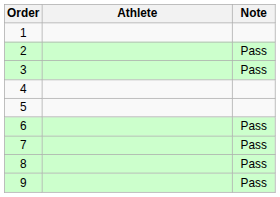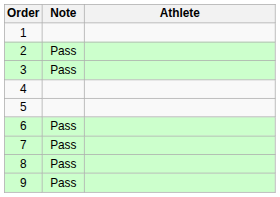columns swapped: Athlete <-> Note
